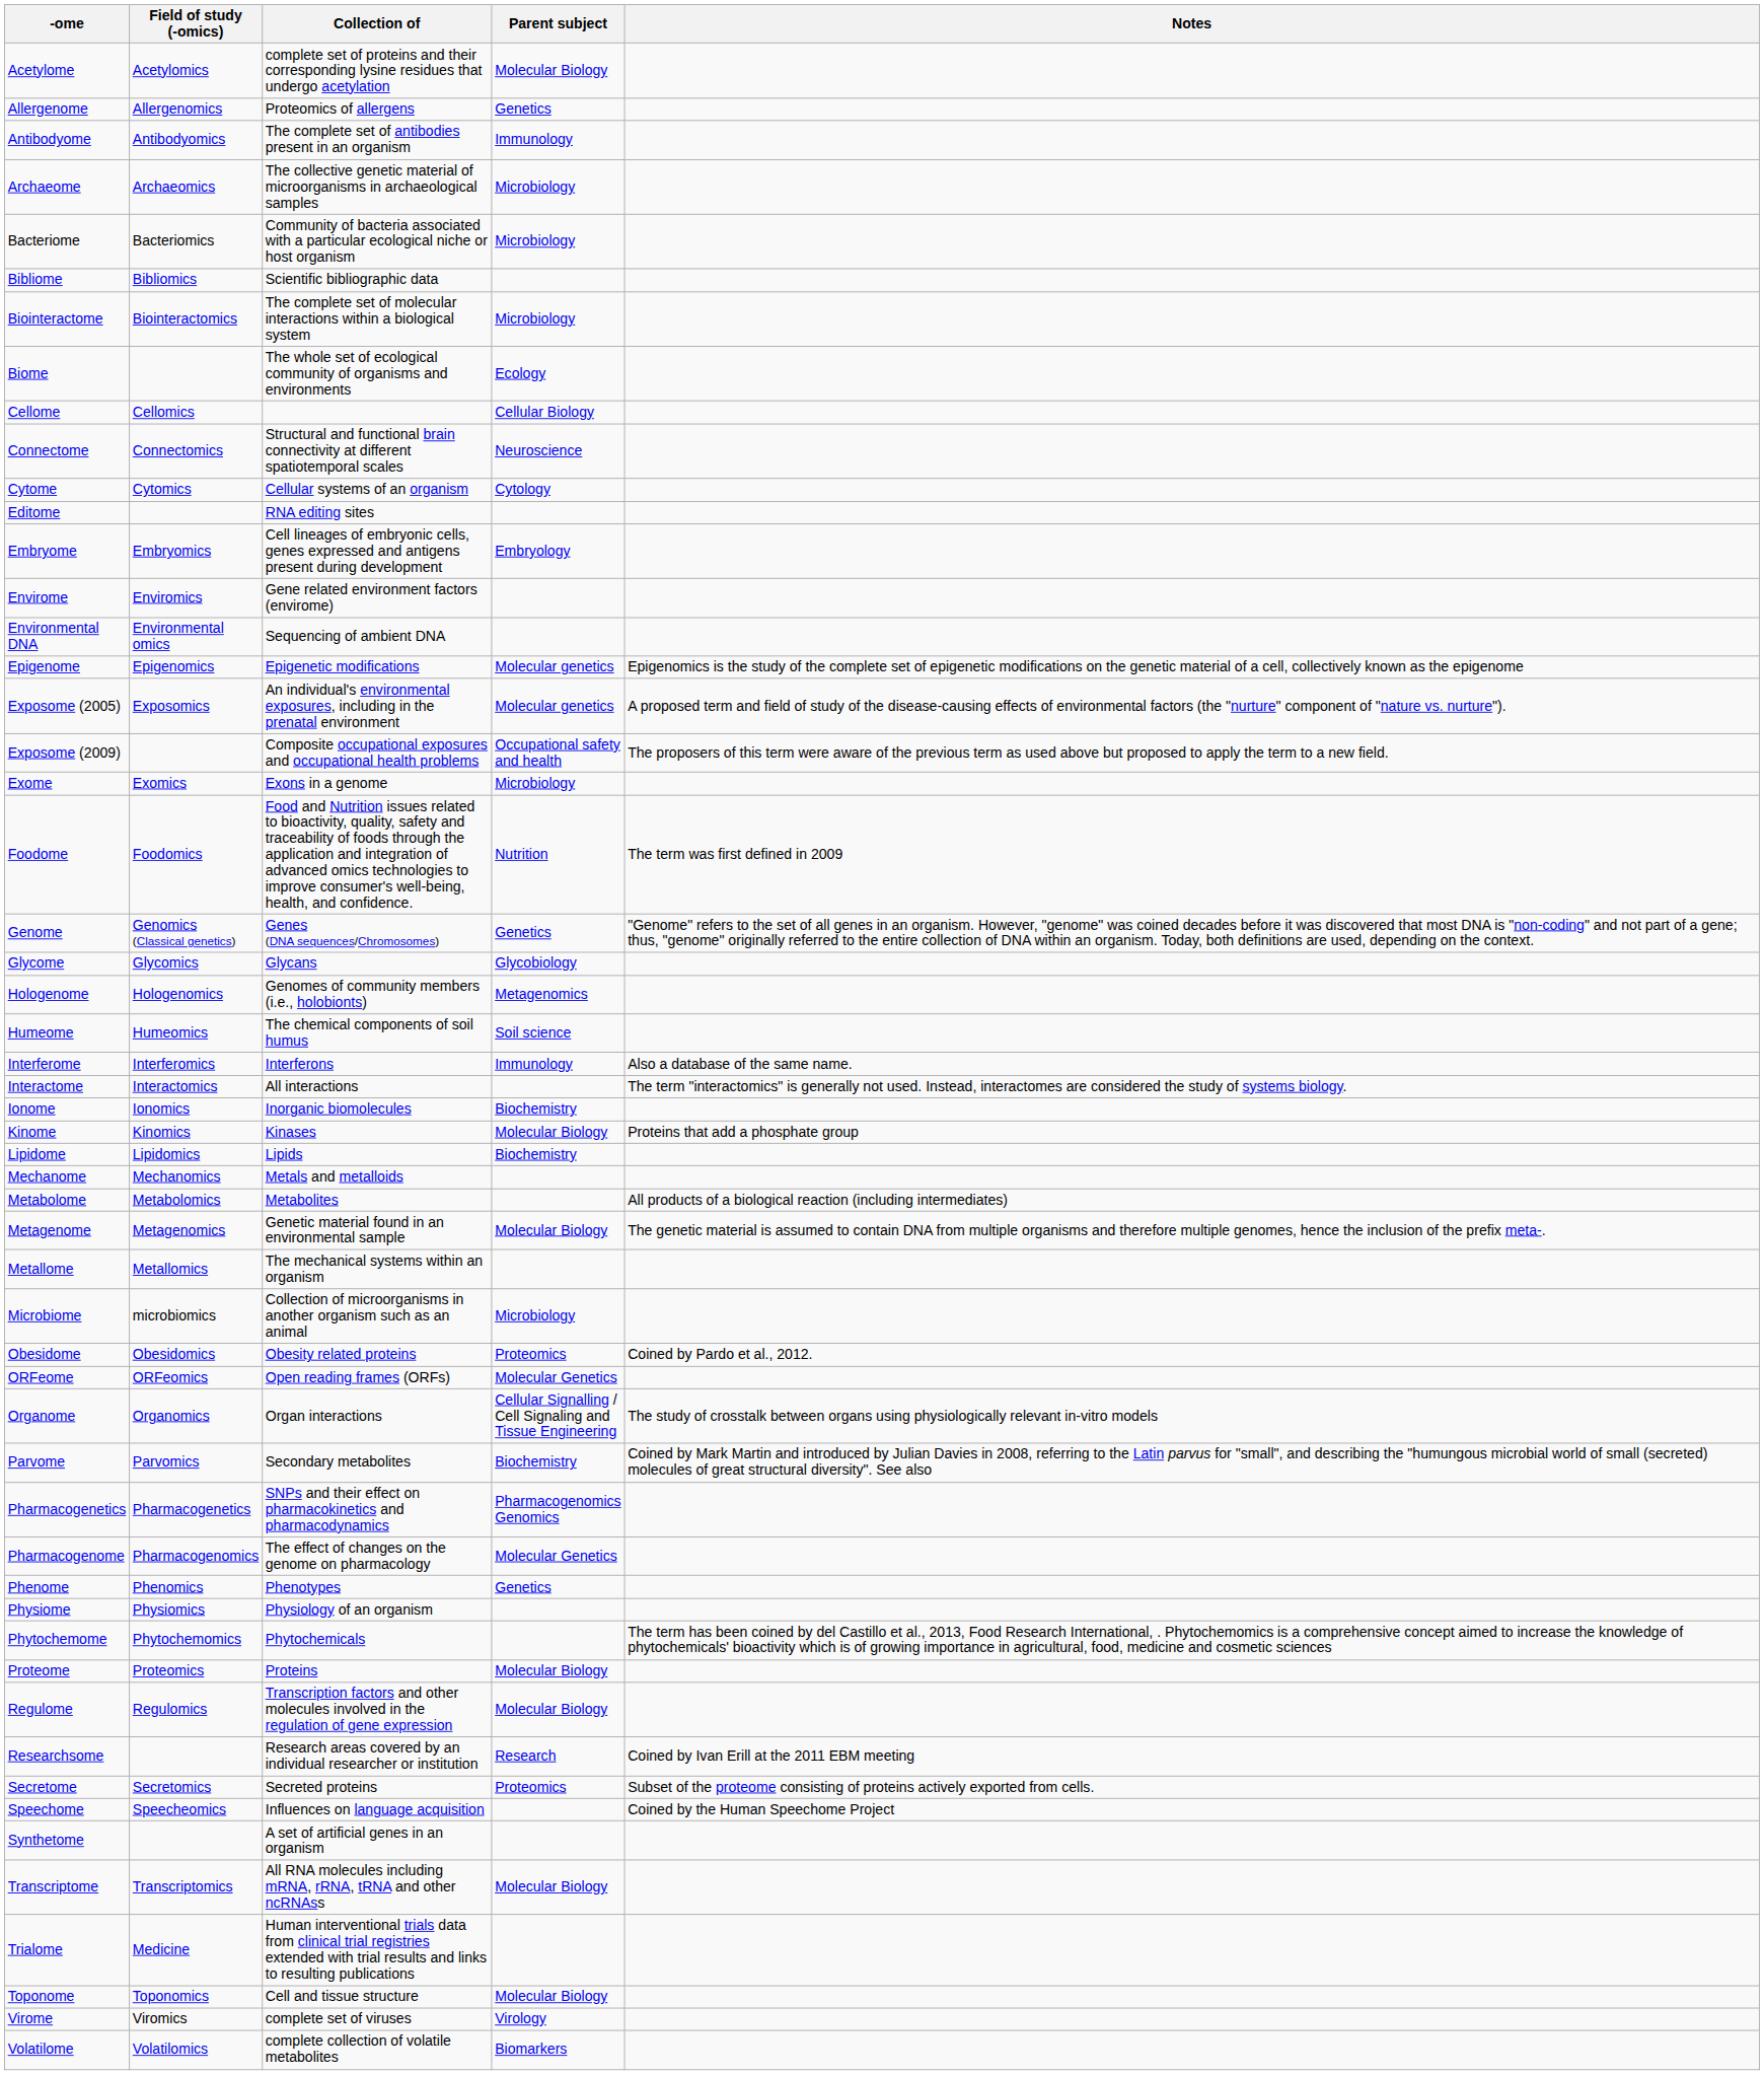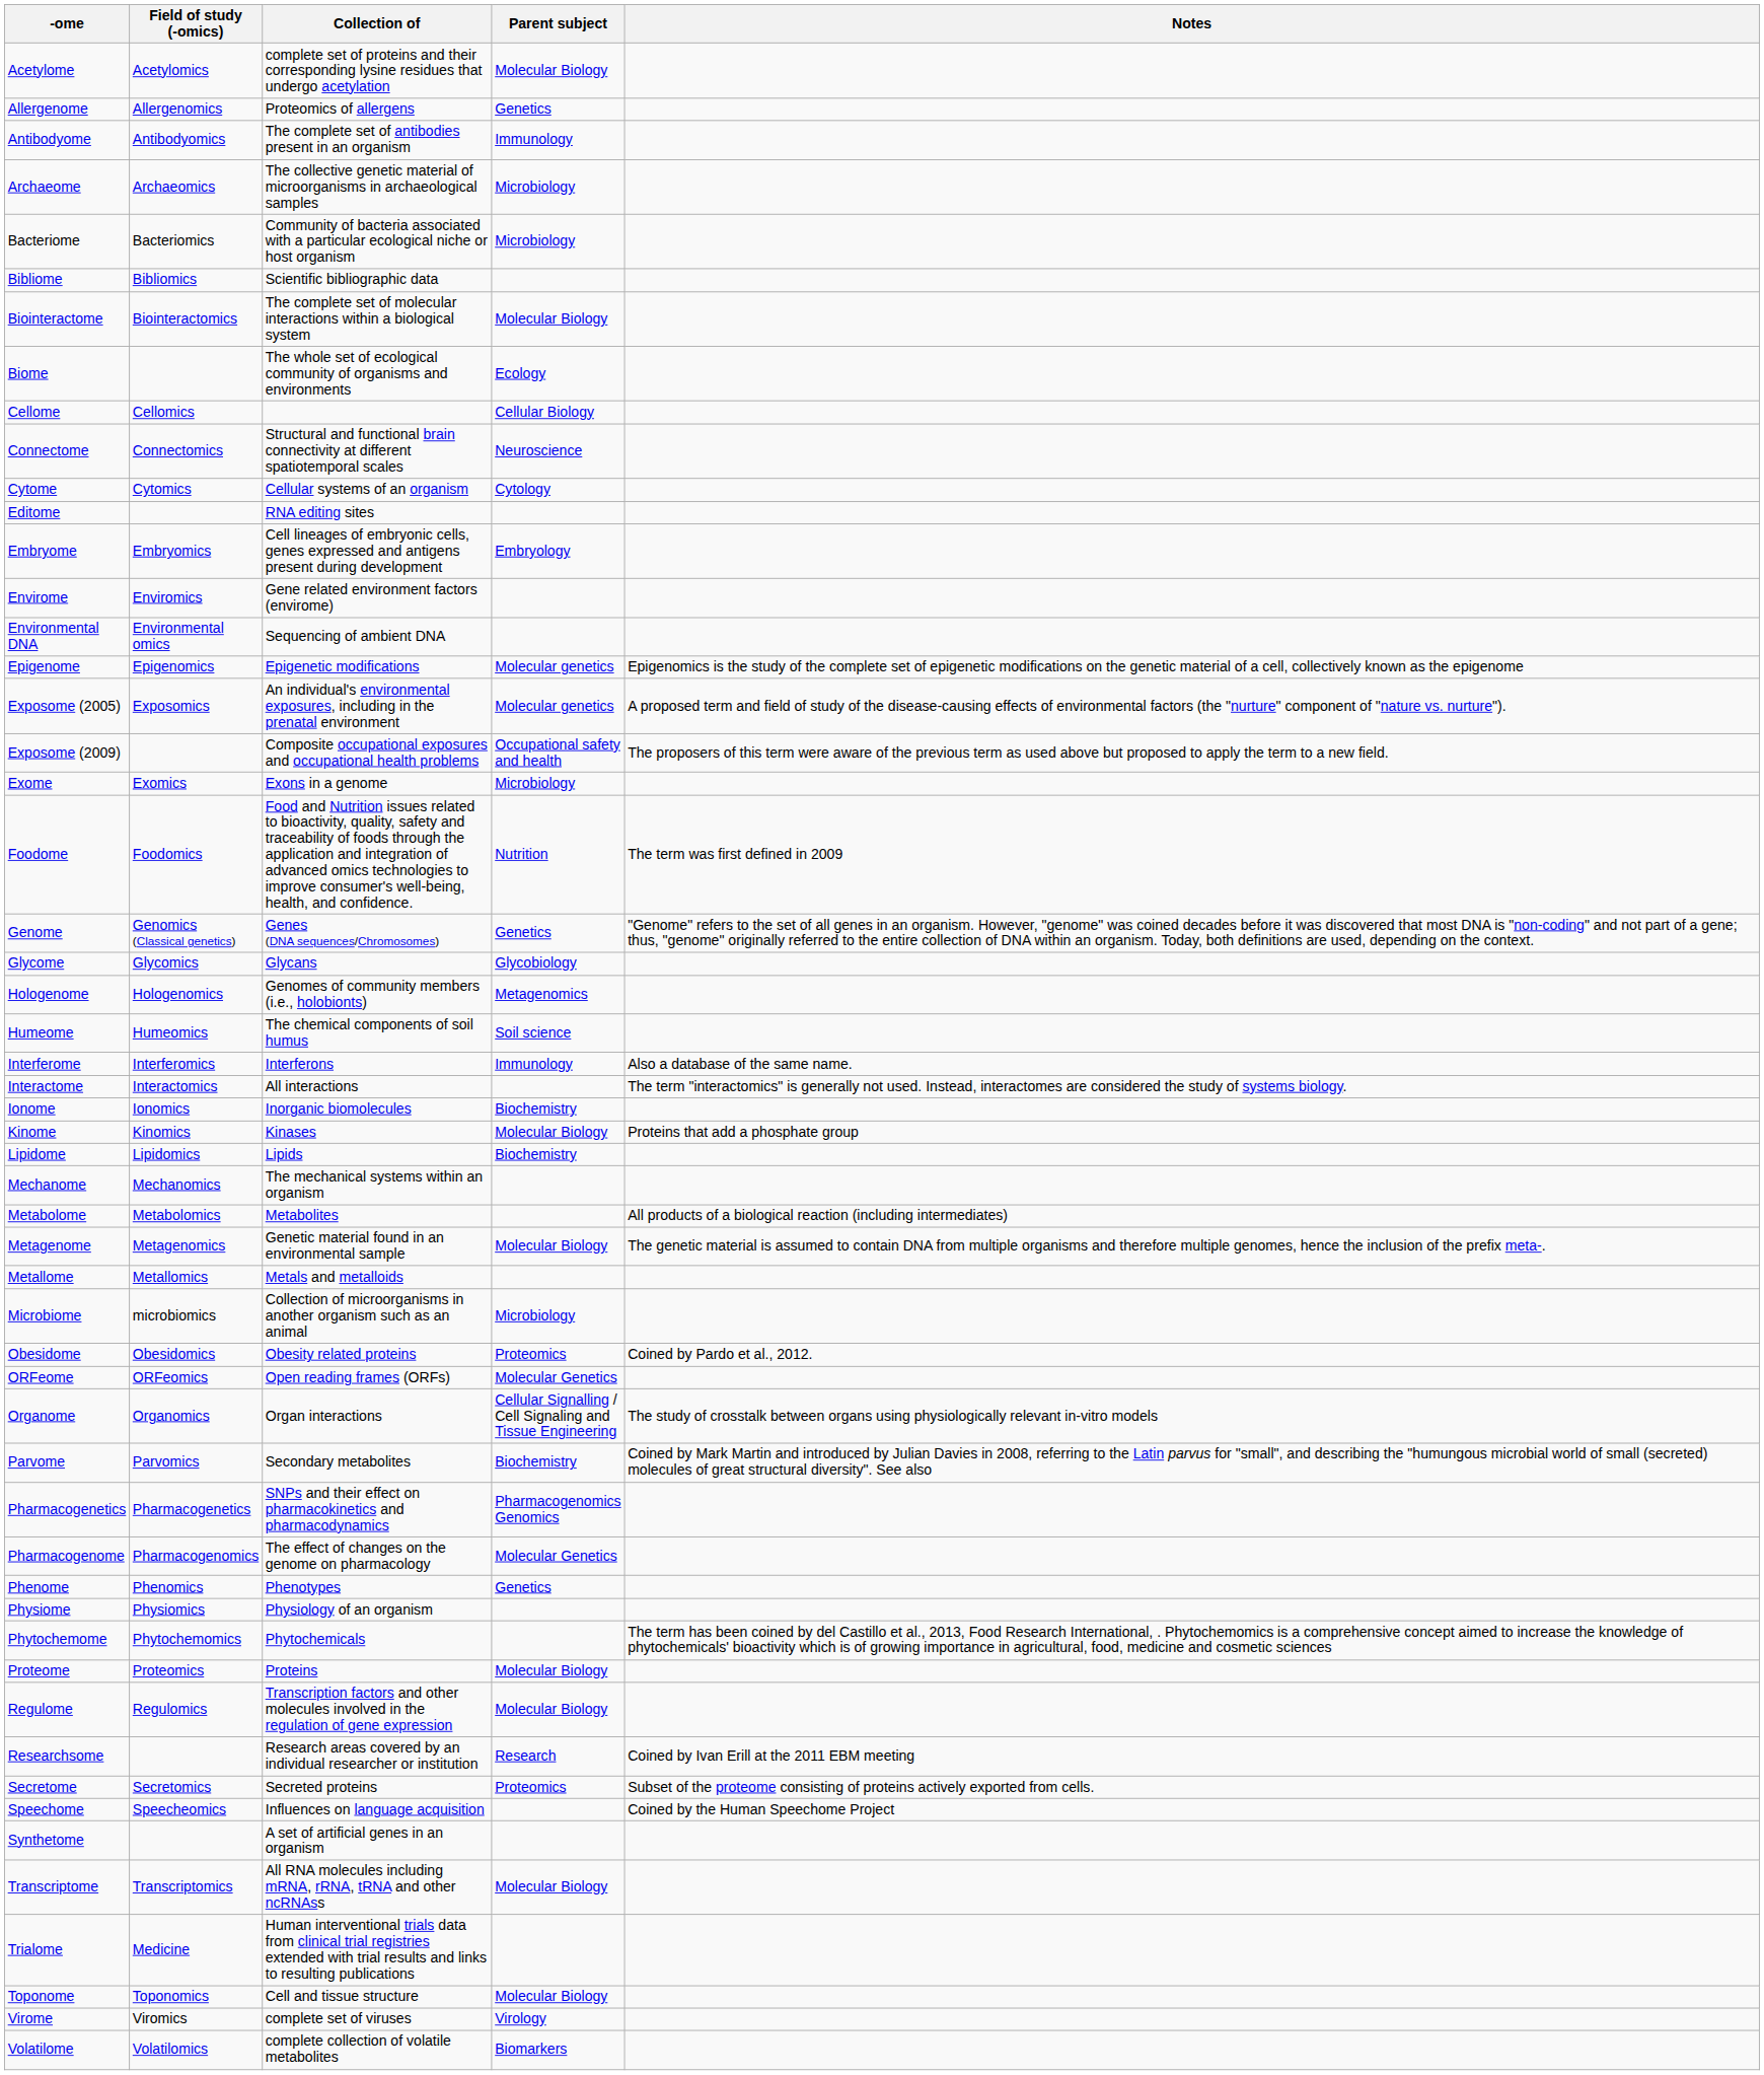Biointeractome | Parent subject: Microbiology -> Molecular Biology
Mechanome | Collection of: Metals and metalloids -> The mechanical systems within an organism
Metallome | Collection of: The mechanical systems within an organism -> Metals and metalloids
